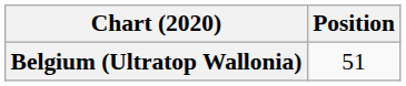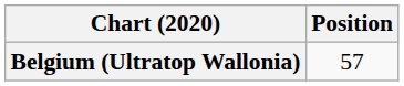Belgium (Ultratop Wallonia) | Position: 51 -> 57
